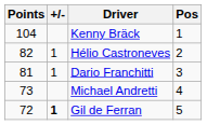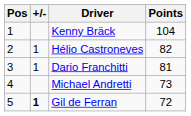columns swapped: Pos <-> Points
